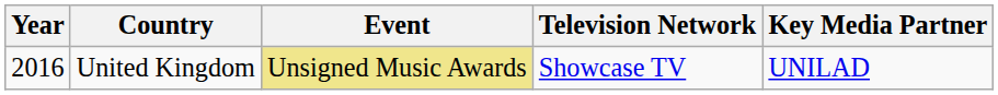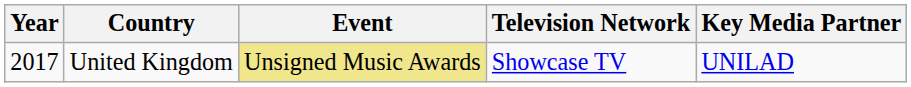United Kingdom | Year: 2016 -> 2017
